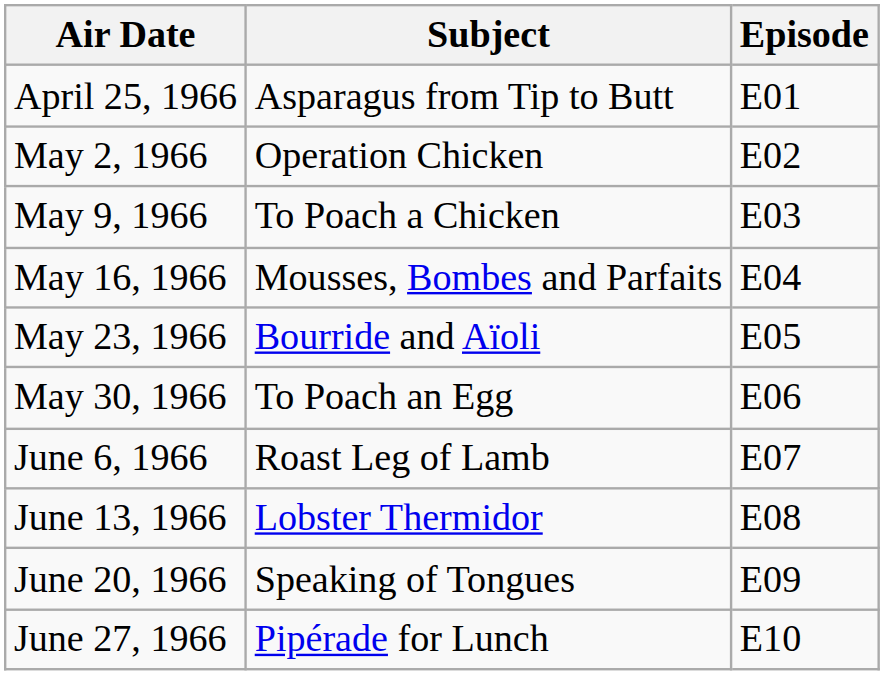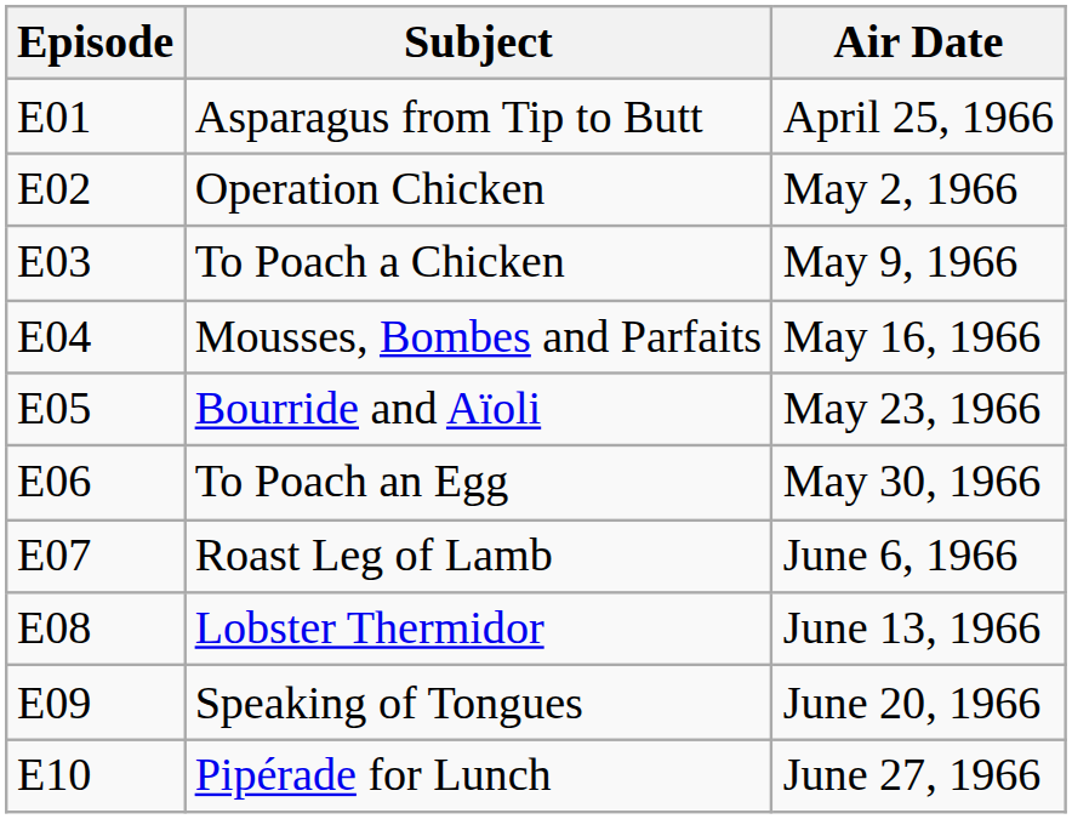columns swapped: Episode <-> Air Date
